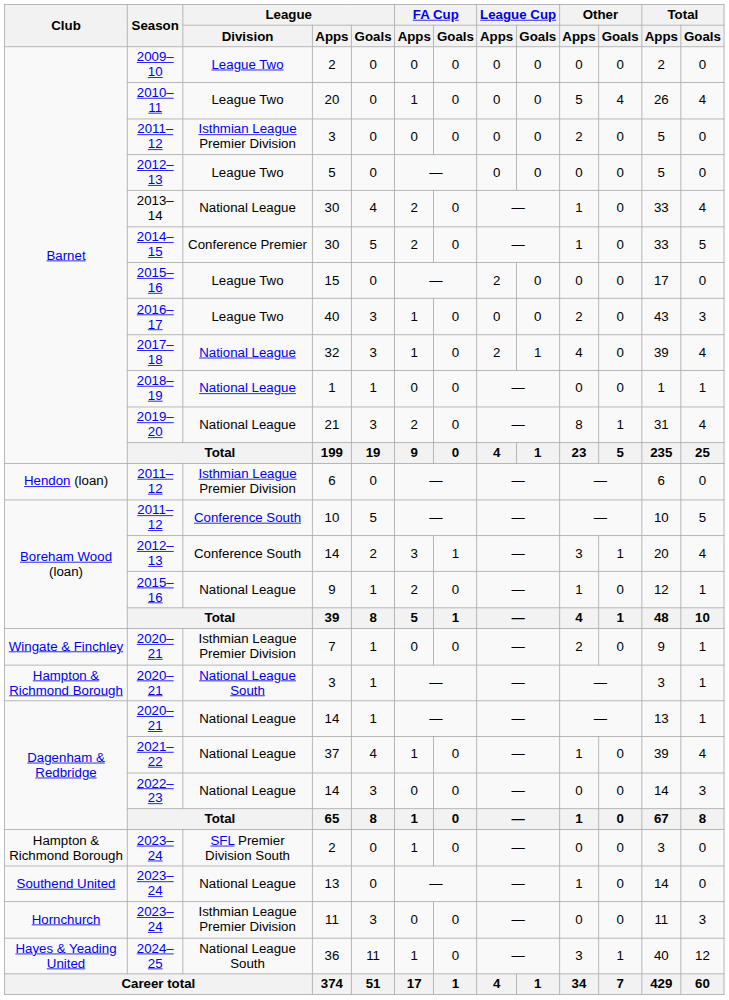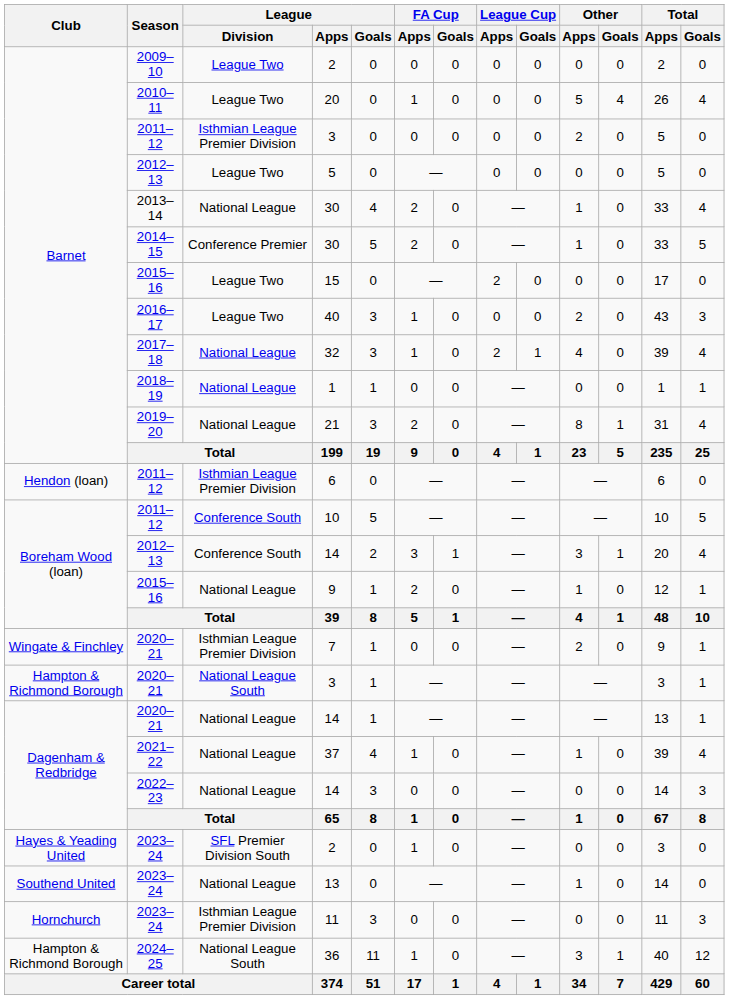2023–24 / 2 | Club: Hampton & Richmond Borough -> Hayes & Yeading United
36 | Club: Hayes & Yeading United -> Hampton & Richmond Borough
